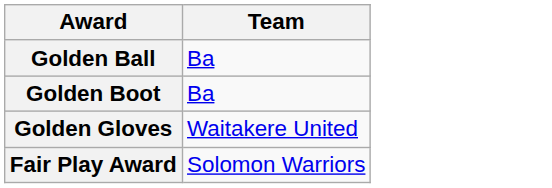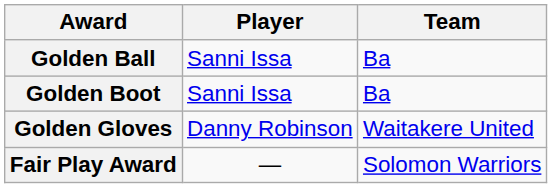+ column: Player | Sanni Issa | Sanni Issa | Danny Robinson | —
